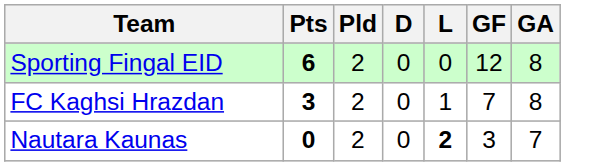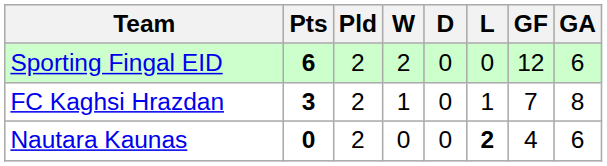+ column: W | 2 | 1 | 0
Sporting Fingal EID | GA: 8 -> 6
Nautara Kaunas | GF: 3 -> 4
Nautara Kaunas | GA: 7 -> 6
